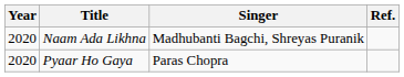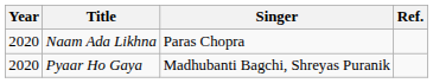Naam Ada Likhna | Singer: Madhubanti Bagchi, Shreyas Puranik -> Paras Chopra
Pyaar Ho Gaya | Singer: Paras Chopra -> Madhubanti Bagchi, Shreyas Puranik
